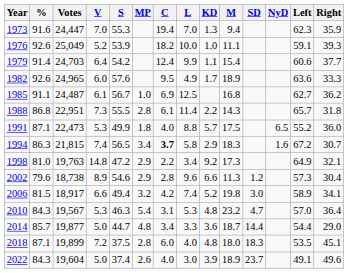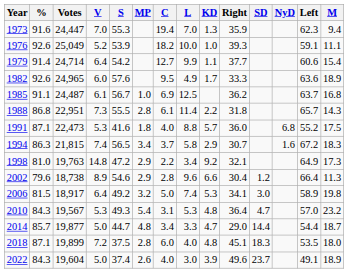columns swapped: M <-> Right
1979 | Votes: 24,703 -> 24,714
1979 | C: 12.4 -> 12.7
1985 | Left: 62.7 -> 63.7
1991 | S: 49.9 -> 41.6
1991 | NyD: 6.5 -> 6.8
1994 | C: bold -> normal
2002 | Left: 57.3 -> 66.4
2006 | V: 6.6 -> 6.4
2006 | S: 49.4 -> 49.2
2006 | C: 4.2 -> 5.0
2006 | KD: 5.2 -> 5.3
2010 | S: 46.3 -> 49.3
2014 | KD: 3.6 -> 4.7
